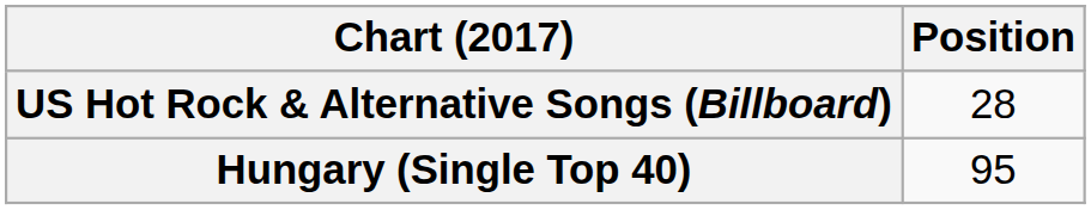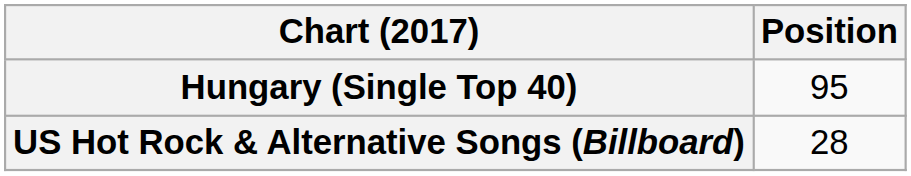rows swapped: Hungary (Single Top 40) <-> US Hot Rock & Alternative Songs (Billboard)
